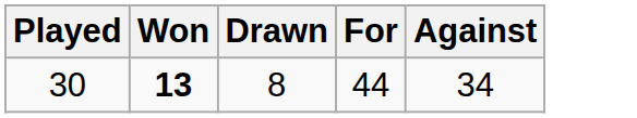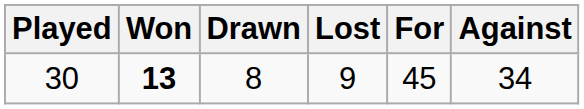+ column: Lost | 9
30 | For: 44 -> 45
